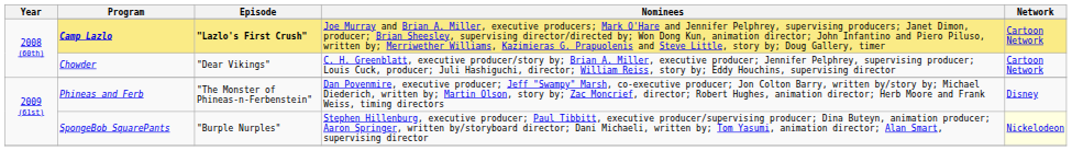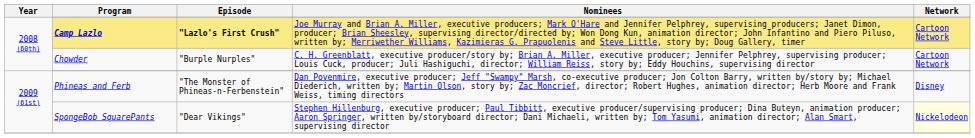Chowder | Episode: "Dear Vikings" -> "Burple Nurples"
SpongeBob SquarePants | Episode: "Burple Nurples" -> "Dear Vikings"
